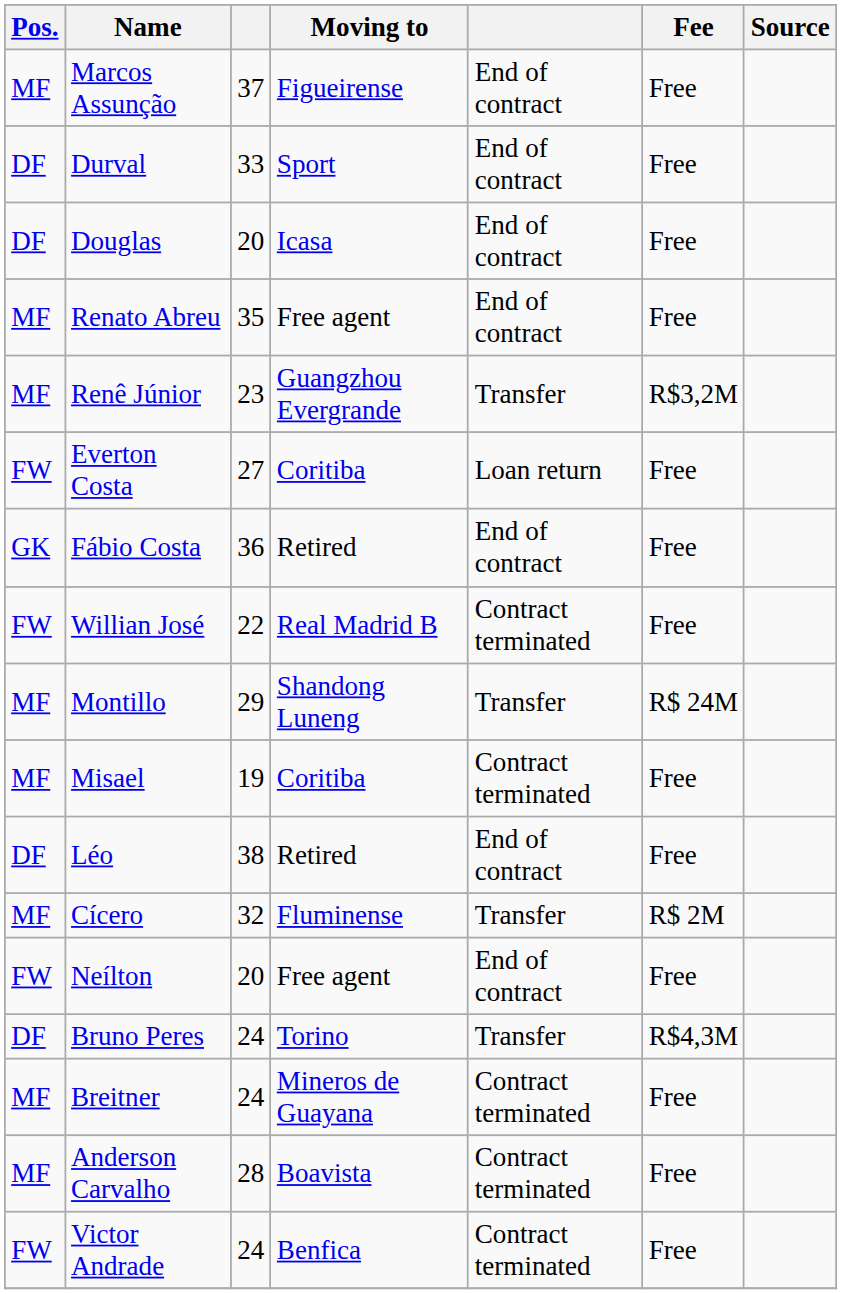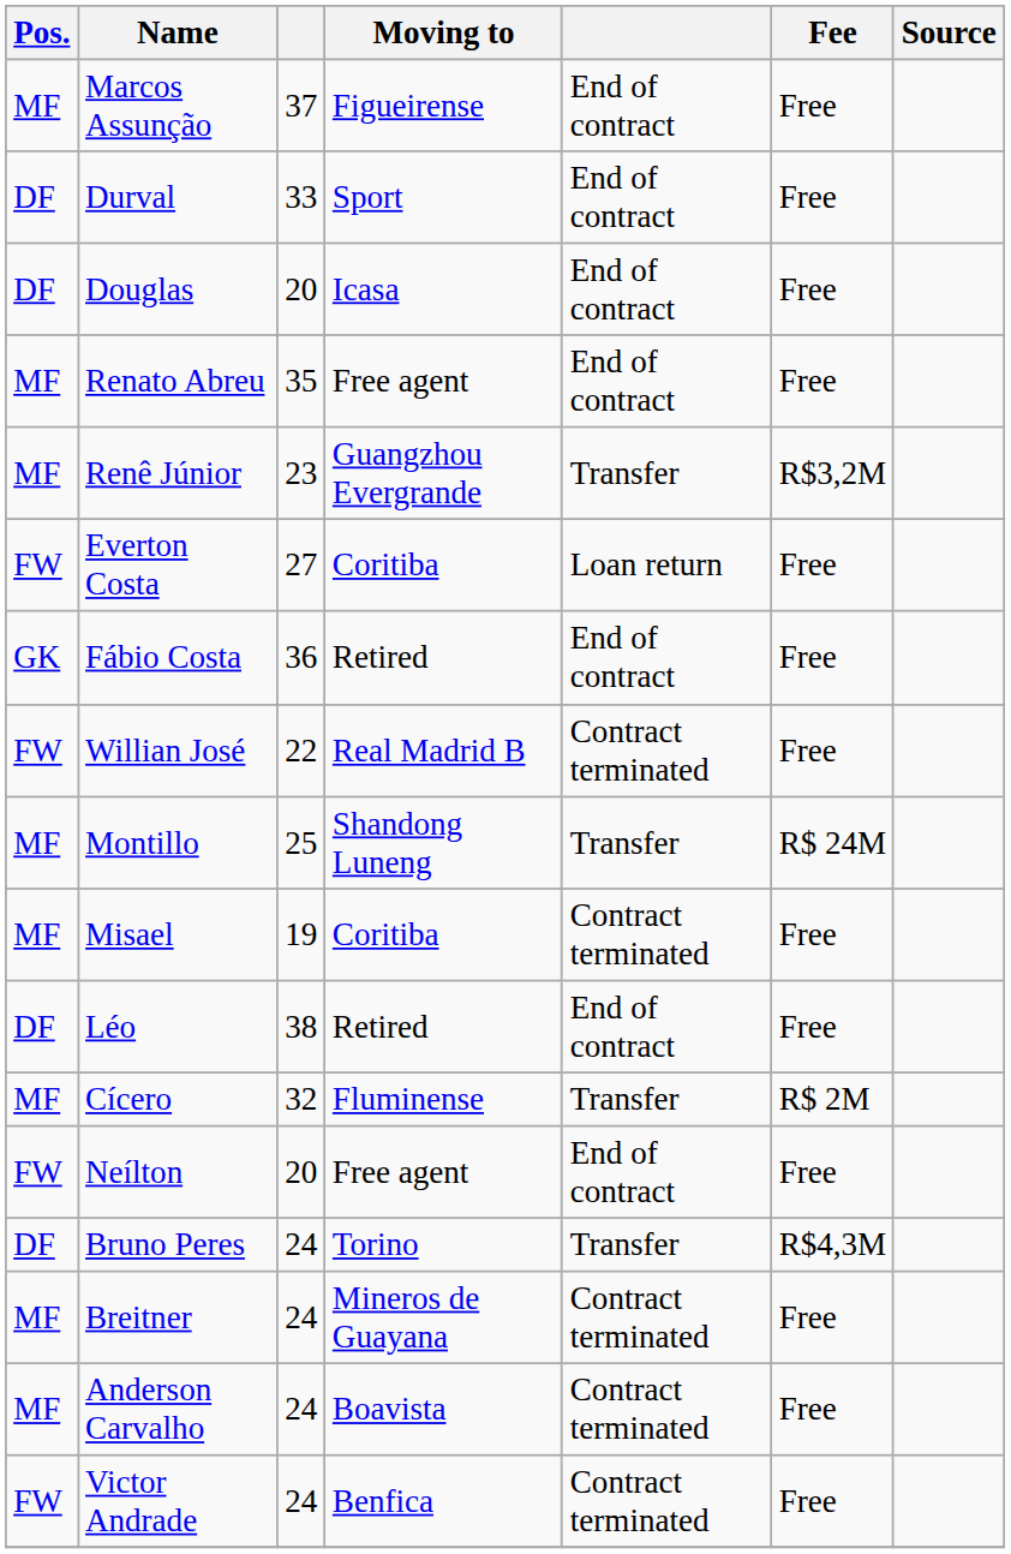Montillo | column 3: 29 -> 25
Anderson Carvalho | column 3: 28 -> 24
